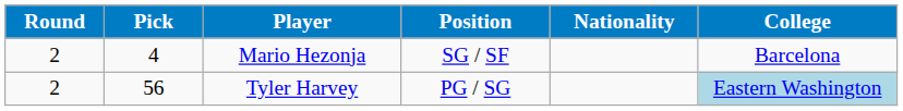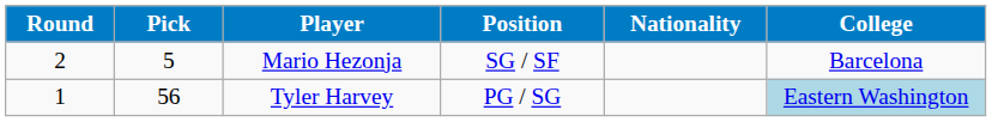Mario Hezonja | Pick: 4 -> 5
Tyler Harvey | Round: 2 -> 1
